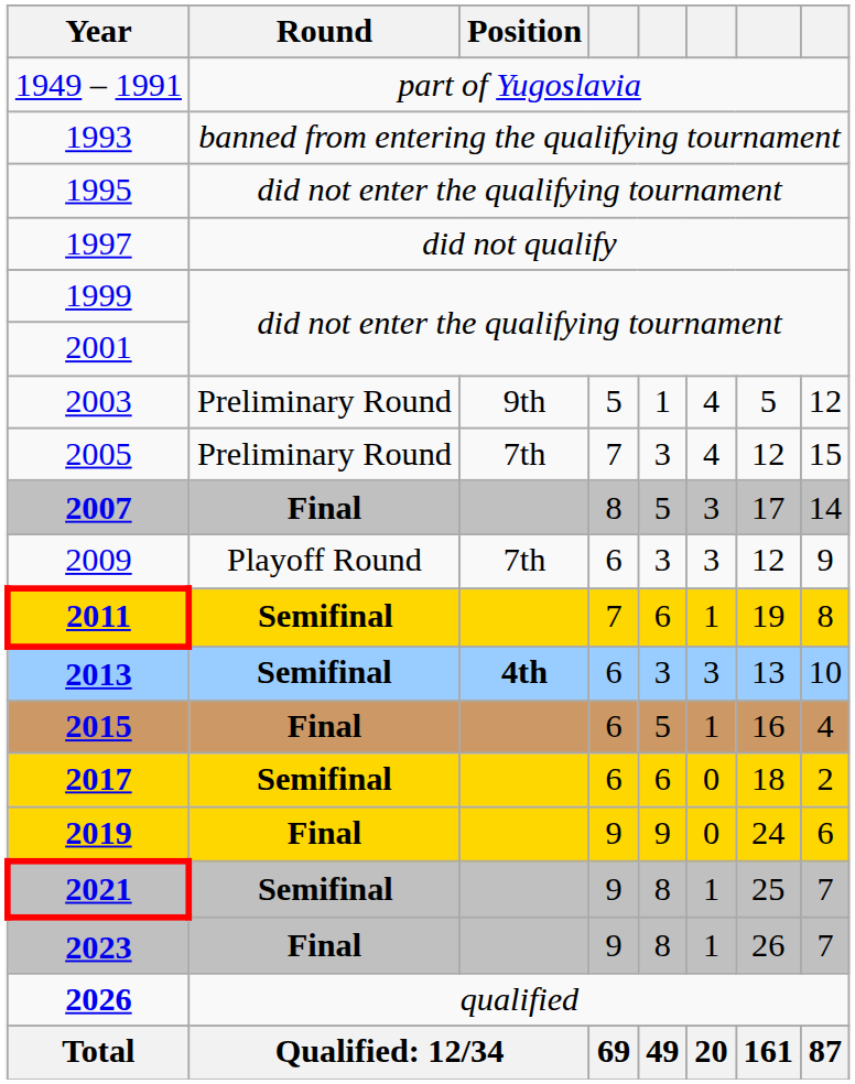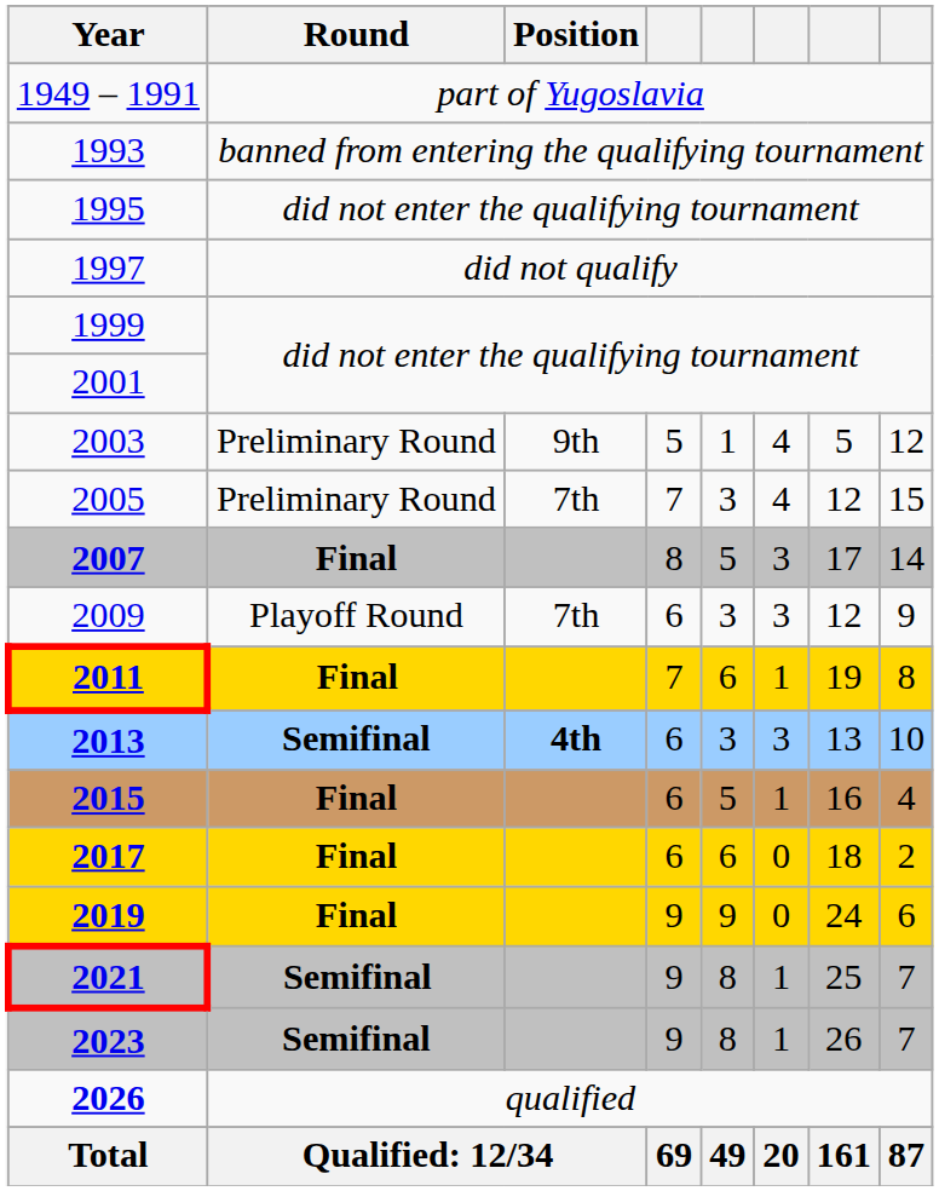2011 | Round: Semifinal -> Final
2017 | Round: Semifinal -> Final
2023 | Round: Final -> Semifinal
